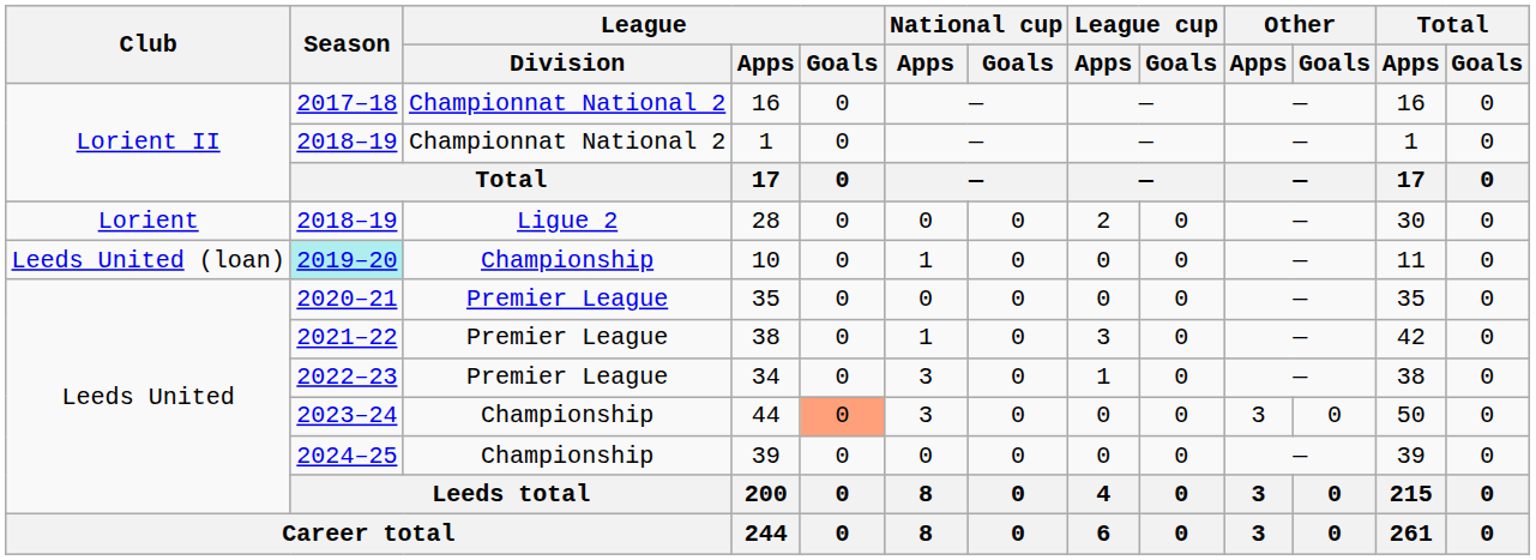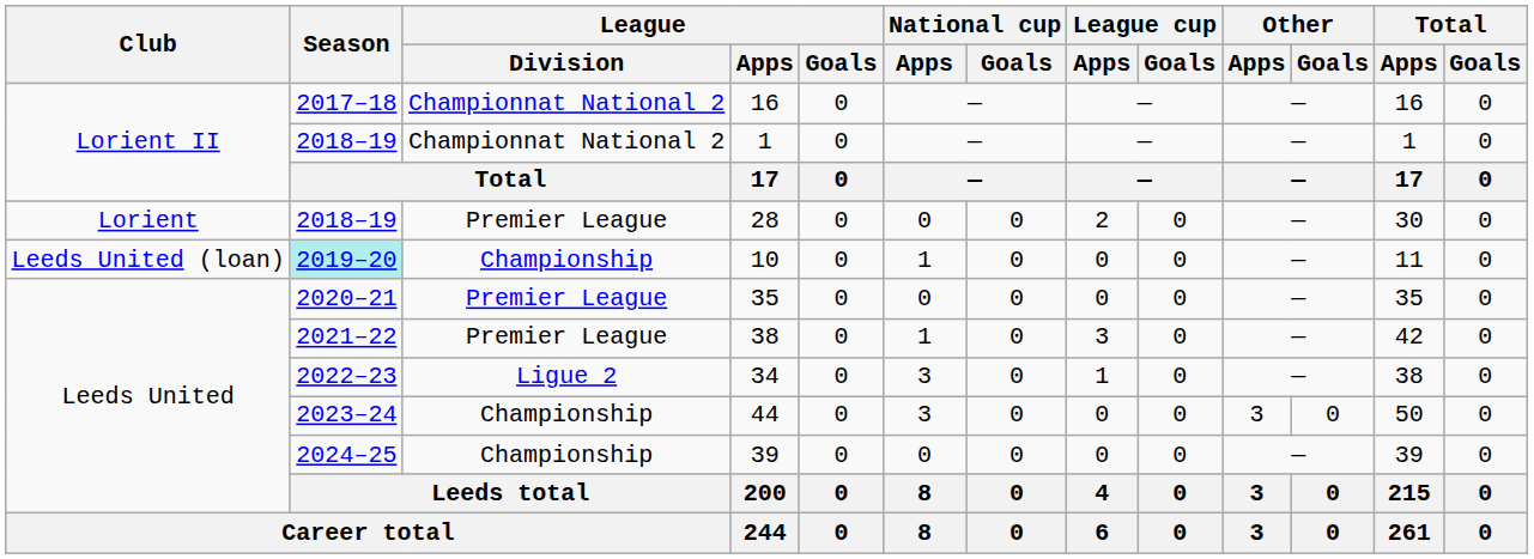28 | League / Division: Ligue 2 -> Premier League
34 | League / Division: Premier League -> Ligue 2
44 | League / Goals: lightsalmon background -> no background
